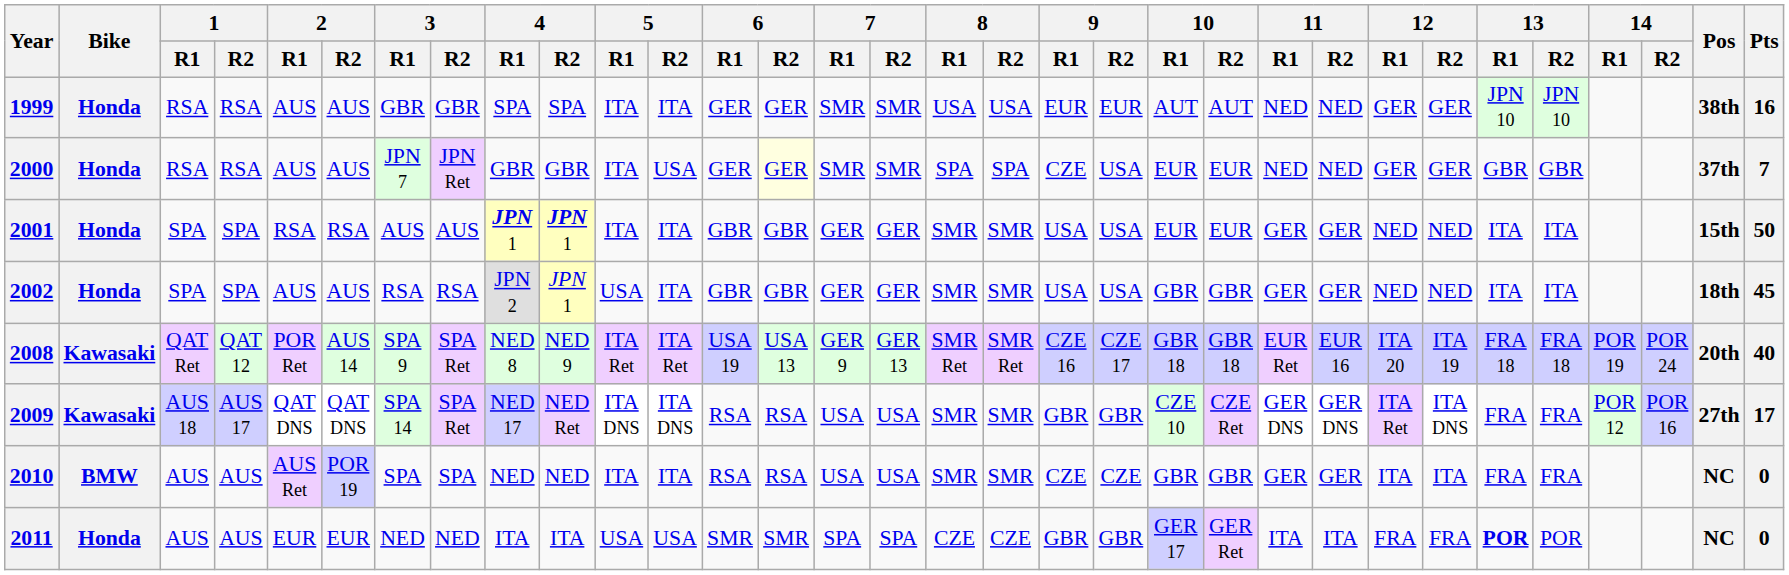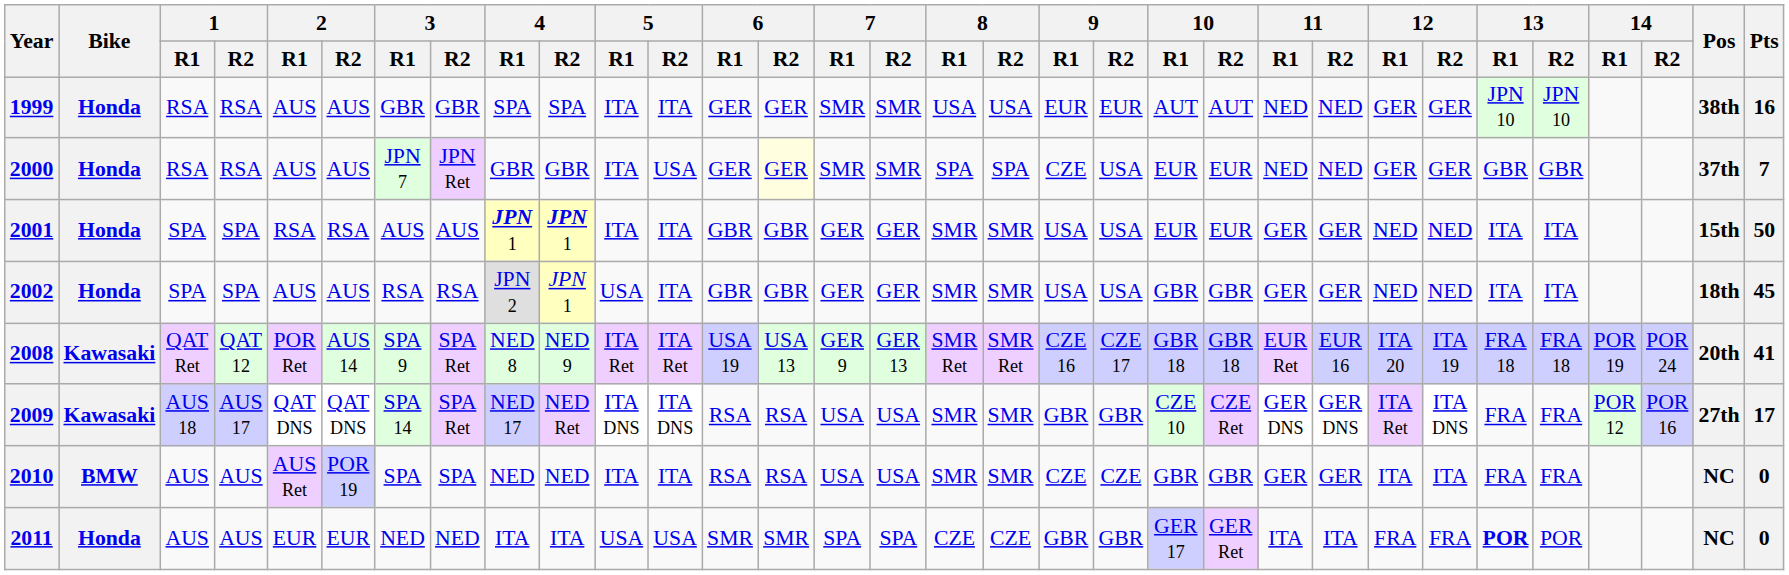2008 | Pts: 40 -> 41
